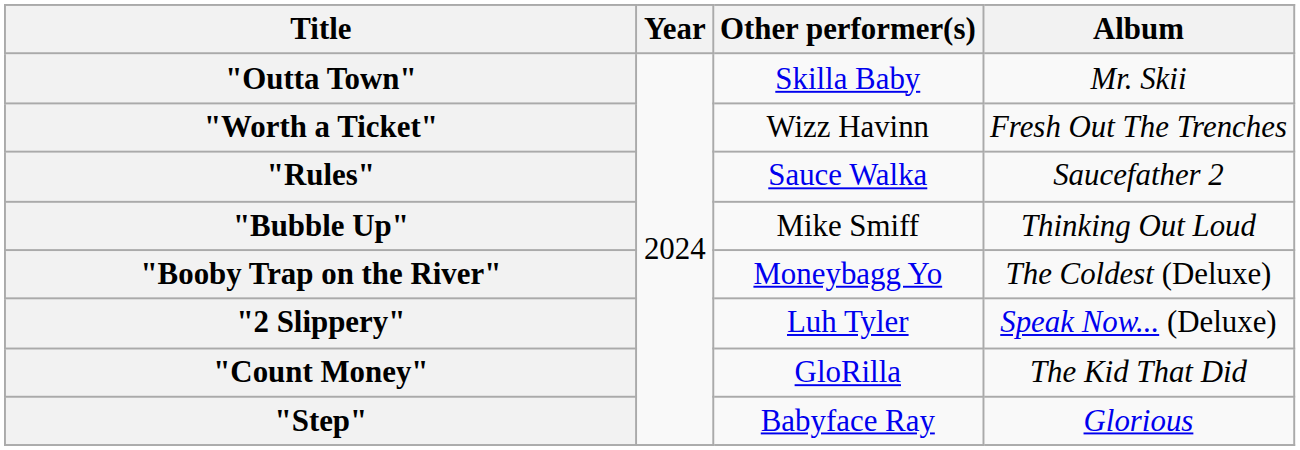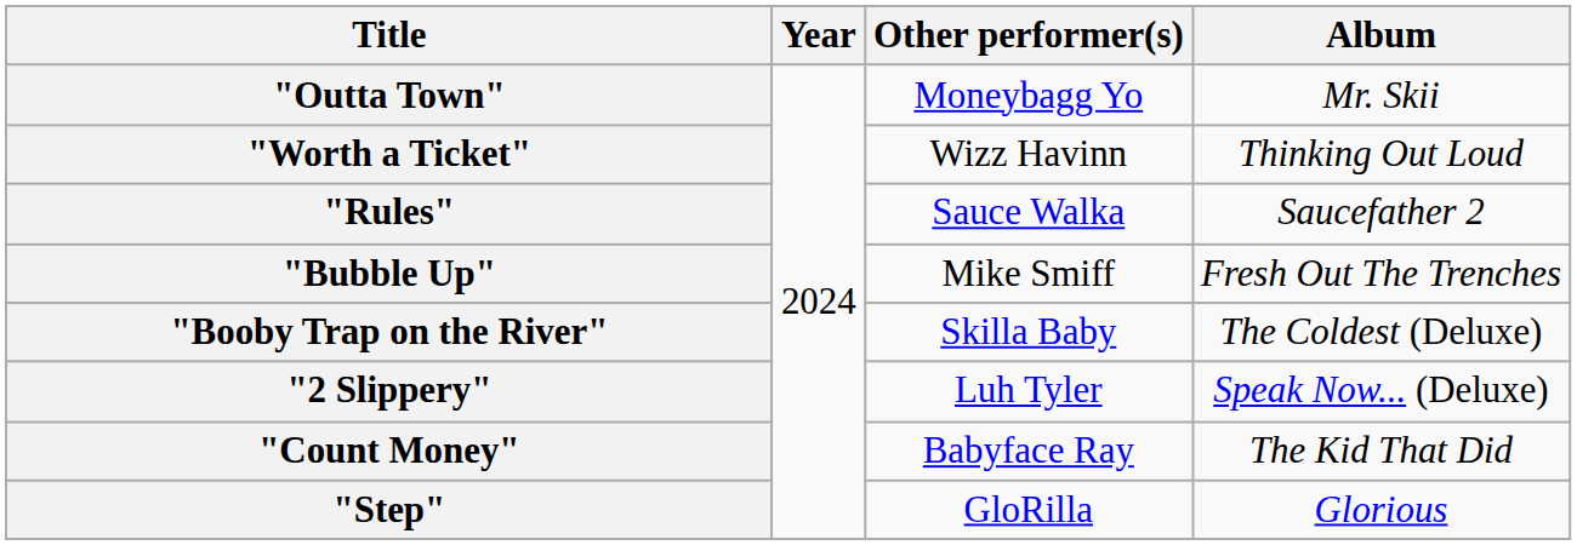"Outta Town" | Other performer(s): Skilla Baby -> Moneybagg Yo
"Worth a Ticket" | Album: Fresh Out The Trenches -> Thinking Out Loud
"Bubble Up" | Album: Thinking Out Loud -> Fresh Out The Trenches
"Booby Trap on the River" | Other performer(s): Moneybagg Yo -> Skilla Baby
"Count Money" | Other performer(s): GloRilla -> Babyface Ray
"Step" | Other performer(s): Babyface Ray -> GloRilla
